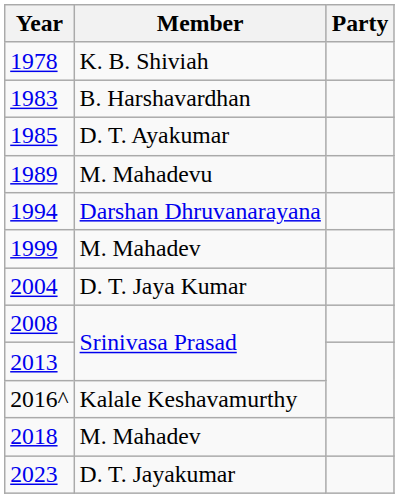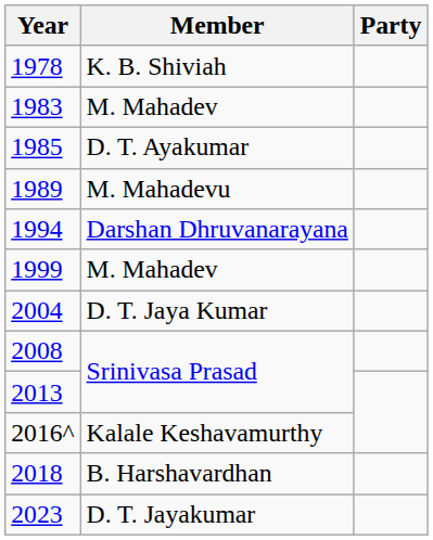1983 | Member: B. Harshavardhan -> M. Mahadev
2018 | Member: M. Mahadev -> B. Harshavardhan
